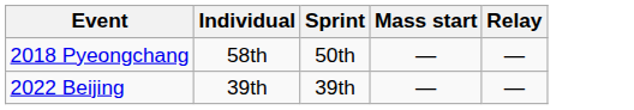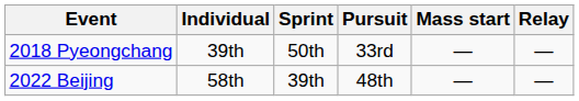+ column: Pursuit | 33rd | 48th
2018 Pyeongchang | Individual: 58th -> 39th
2022 Beijing | Individual: 39th -> 58th
